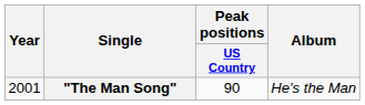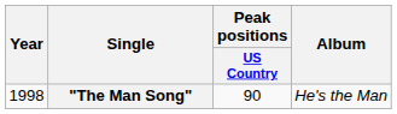"The Man Song" | Year: 2001 -> 1998
